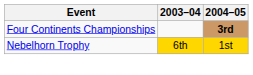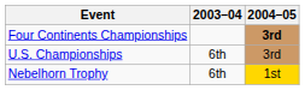+ row: U.S. Championships | 6th | 3rd
Nebelhorn Trophy | 2003–04: gold background -> no background
